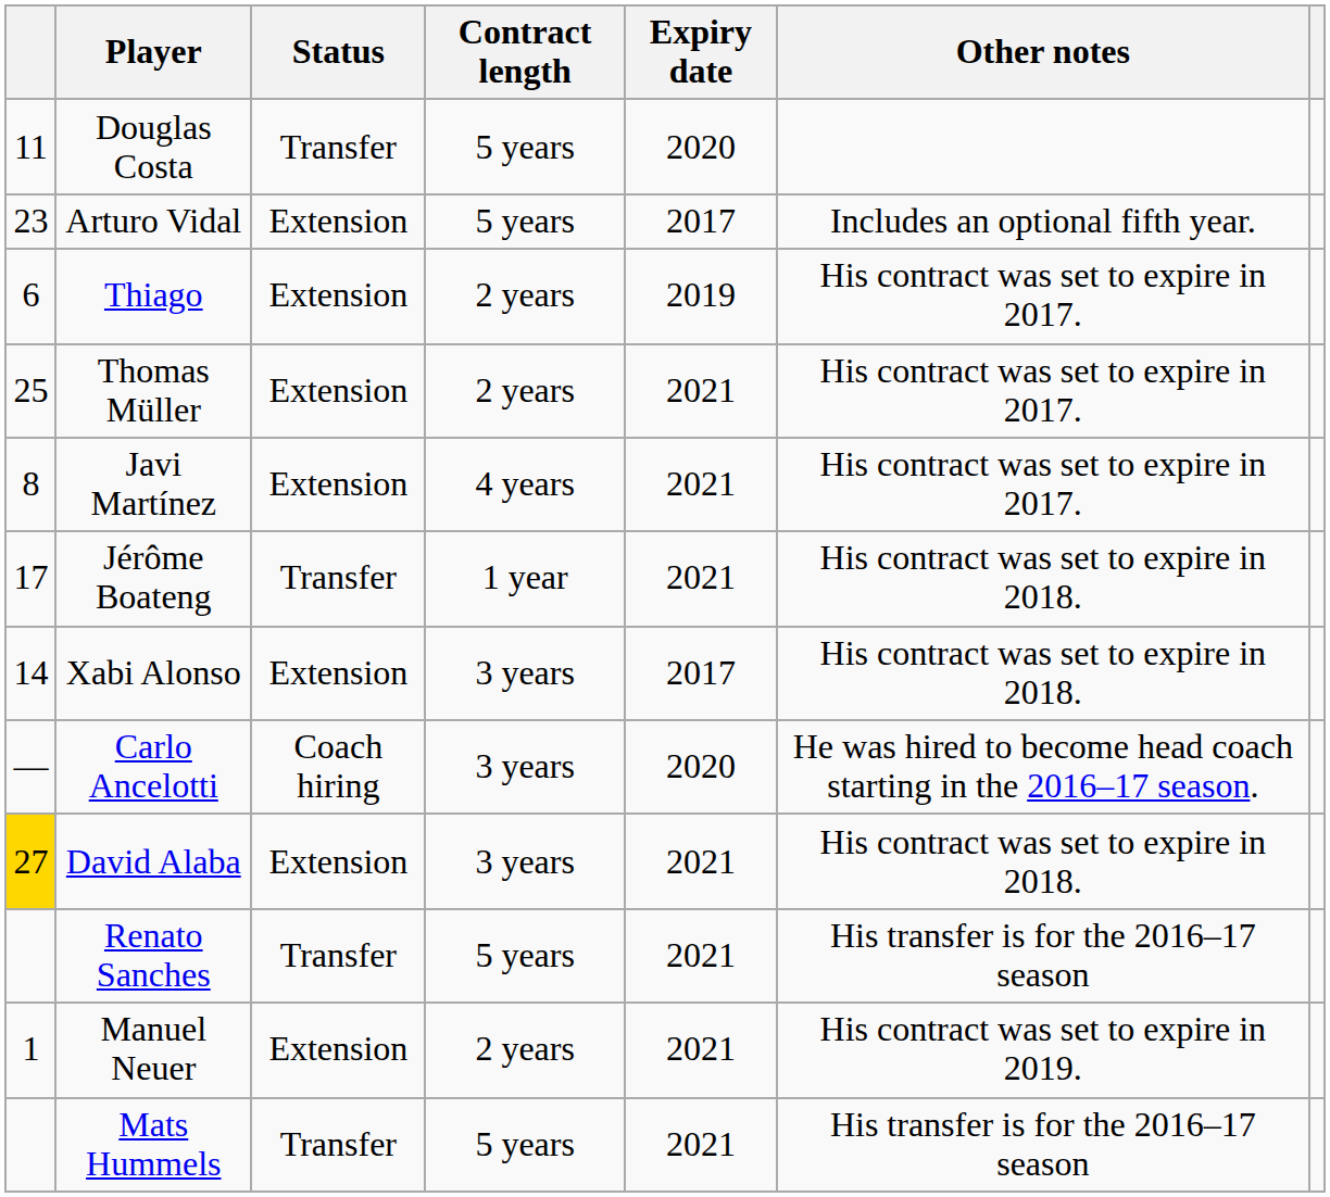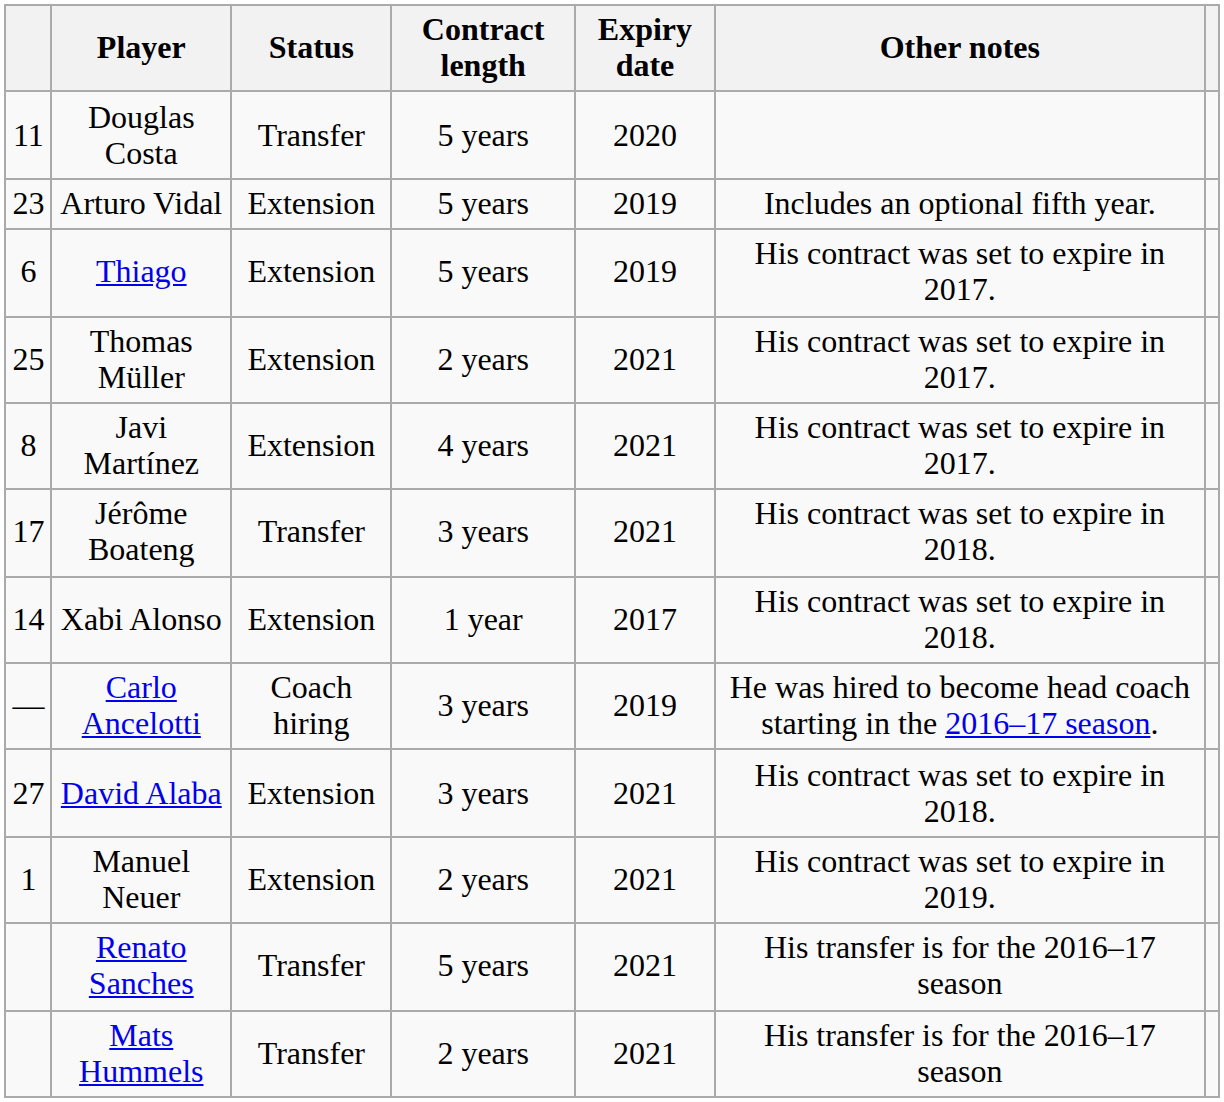Arturo Vidal | Expiry date: 2017 -> 2019
Thiago | Contract length: 2 years -> 5 years
Jérôme Boateng | Contract length: 1 year -> 3 years
Xabi Alonso | Contract length: 3 years -> 1 year
Carlo Ancelotti | Expiry date: 2020 -> 2019
David Alaba | column 1: gold background -> no background
rows swapped: Manuel Neuer <-> Renato Sanches
Mats Hummels | Contract length: 5 years -> 2 years
